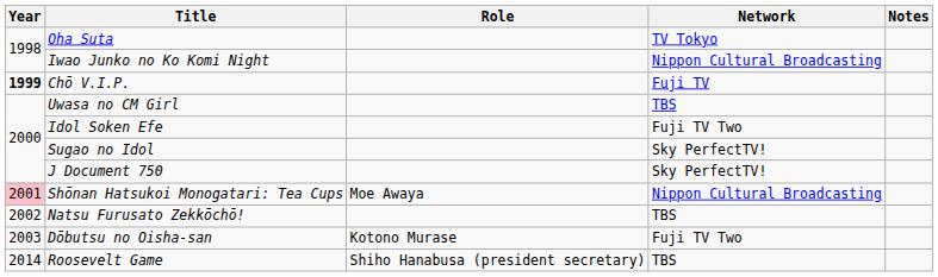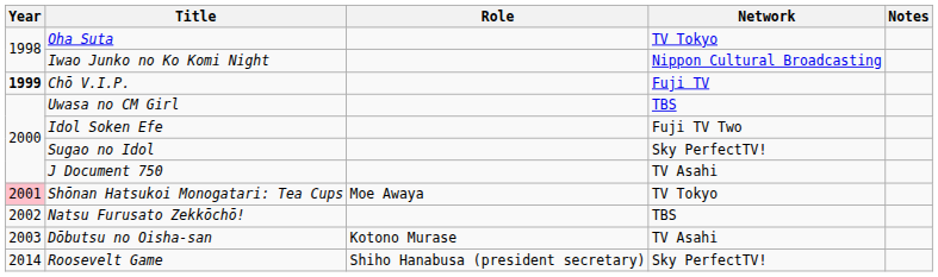J Document 750 | Network: Sky PerfectTV! -> TV Asahi
Shōnan Hatsukoi Monogatari: Tea Cups | Network: Nippon Cultural Broadcasting -> TV Tokyo
Dōbutsu no Oisha-san | Network: Fuji TV Two -> TV Asahi
Roosevelt Game | Network: TBS -> Sky PerfectTV!
